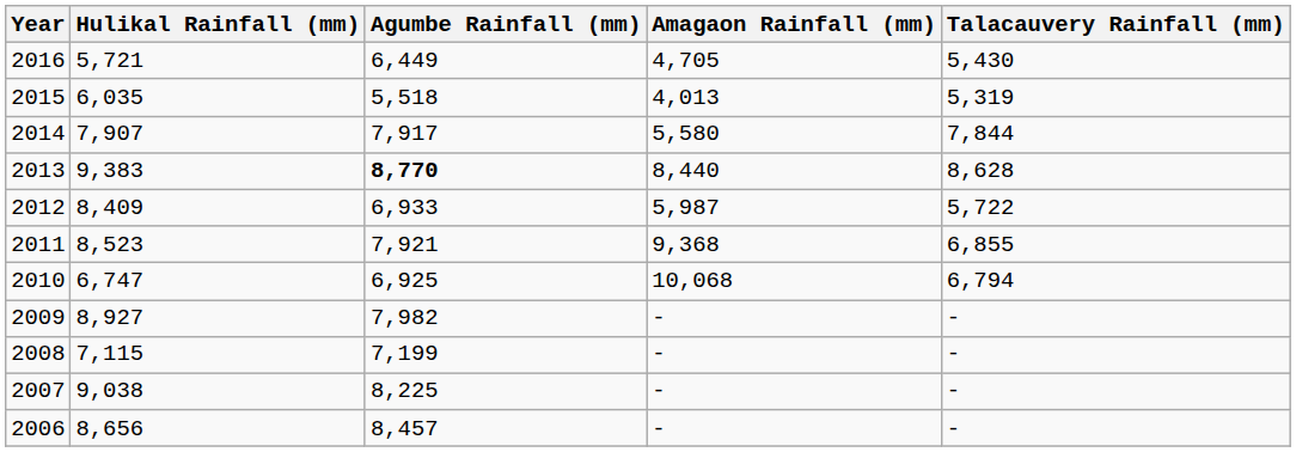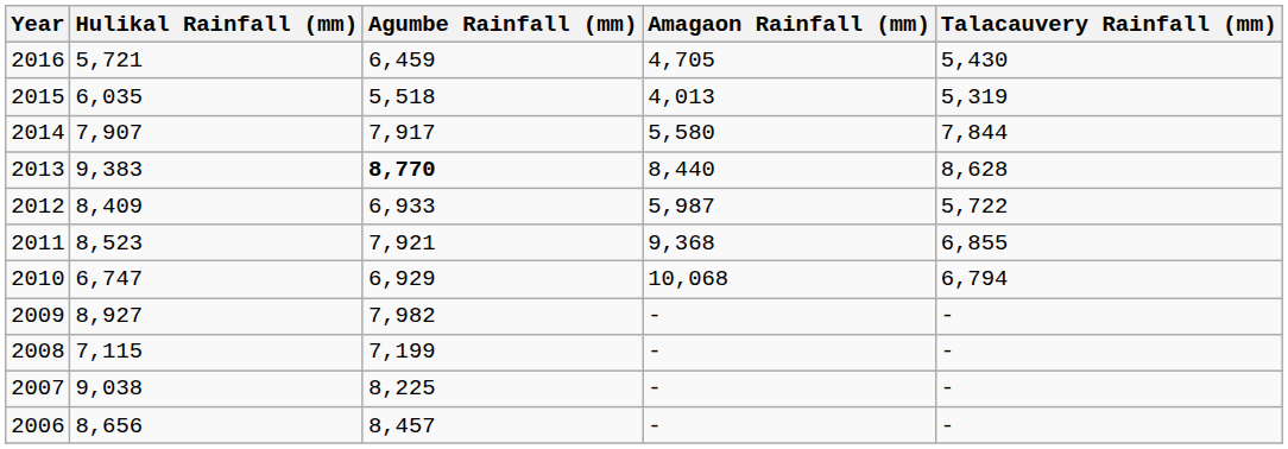2016 | Agumbe Rainfall (mm): 6,449 -> 6,459
2010 | Agumbe Rainfall (mm): 6,925 -> 6,929
